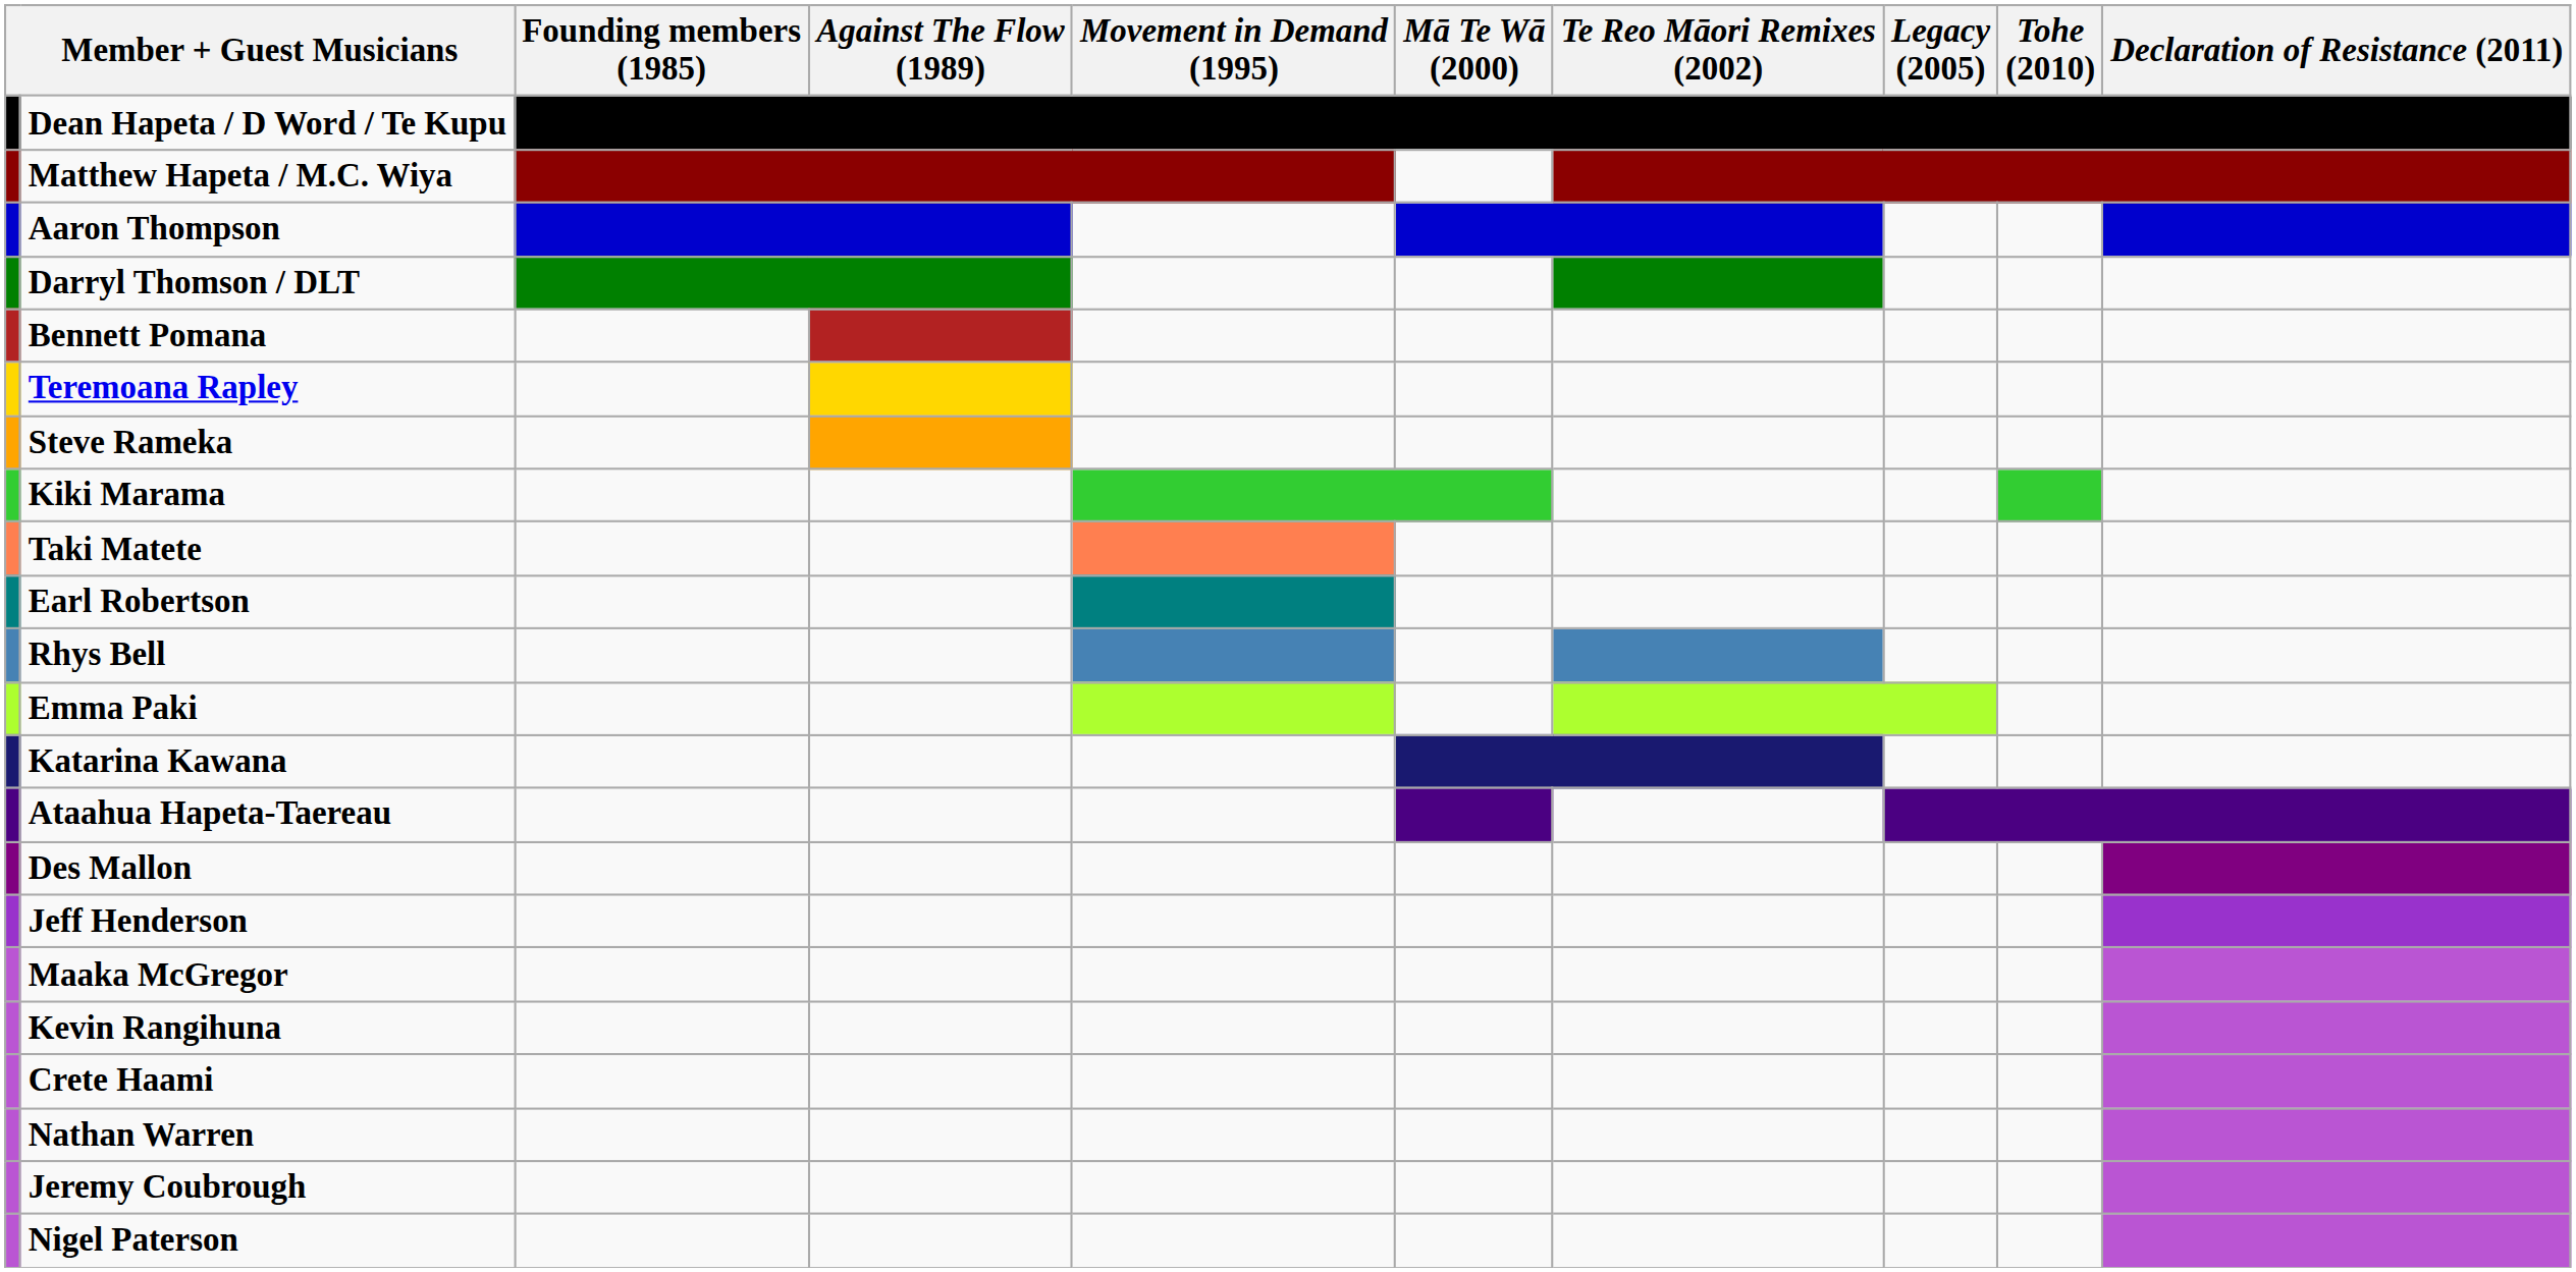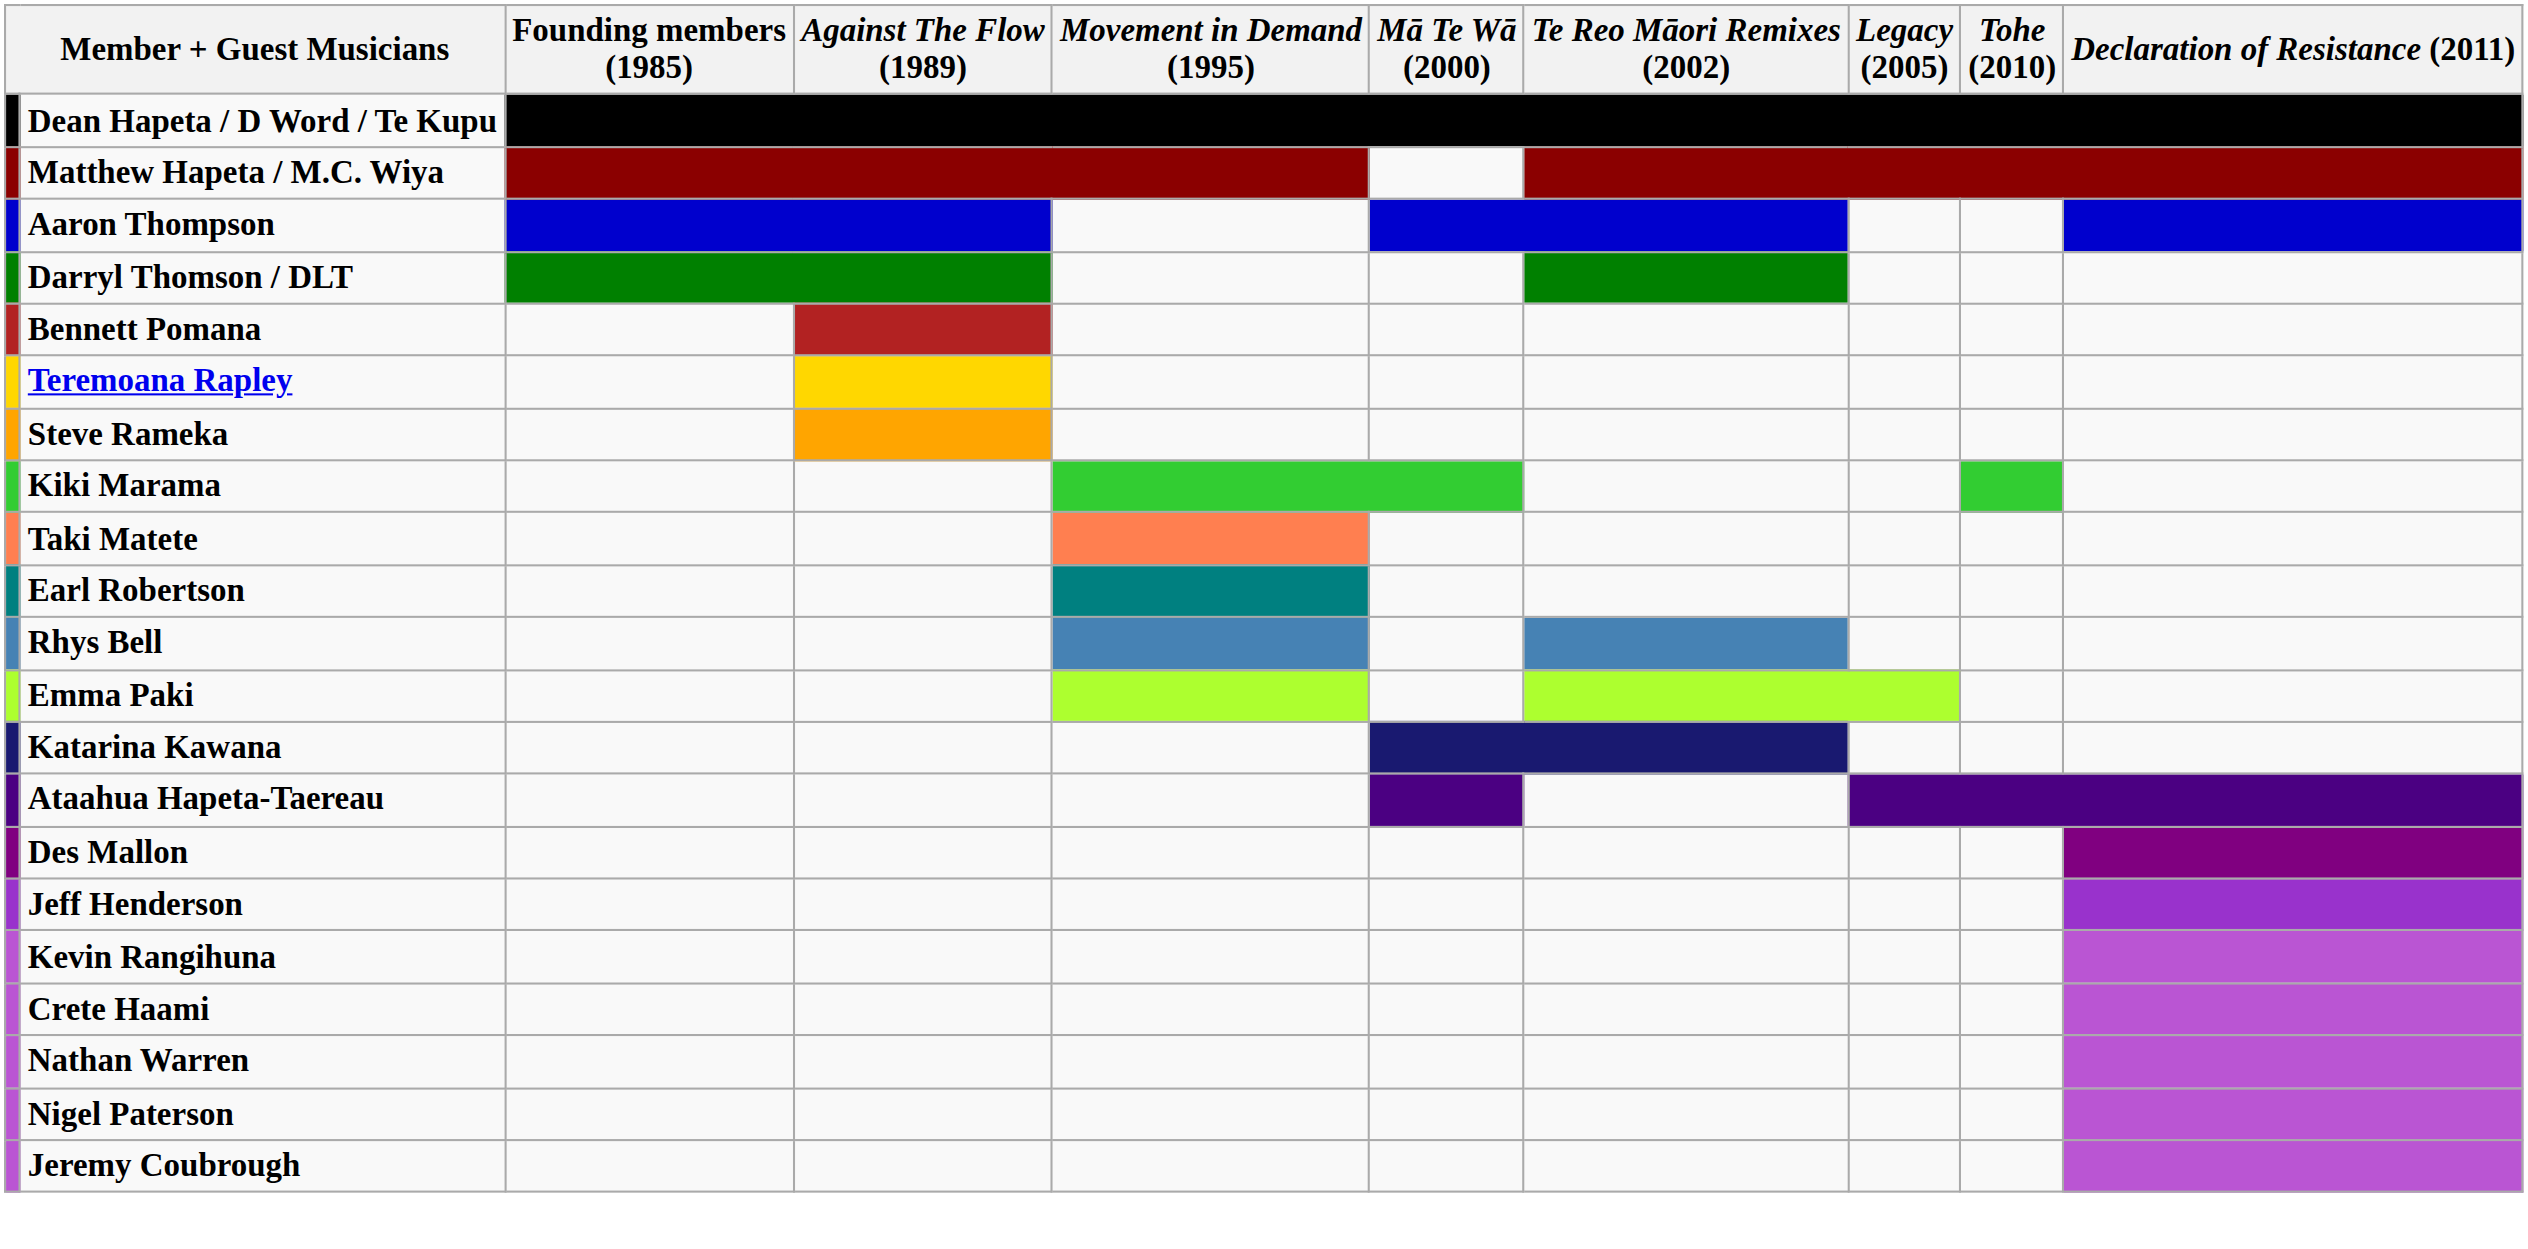- row: Maaka McGregor
rows swapped: Jeremy Coubrough <-> Nigel Paterson
